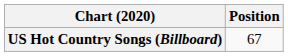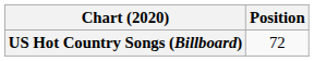US Hot Country Songs (Billboard) | Position: 67 -> 72
